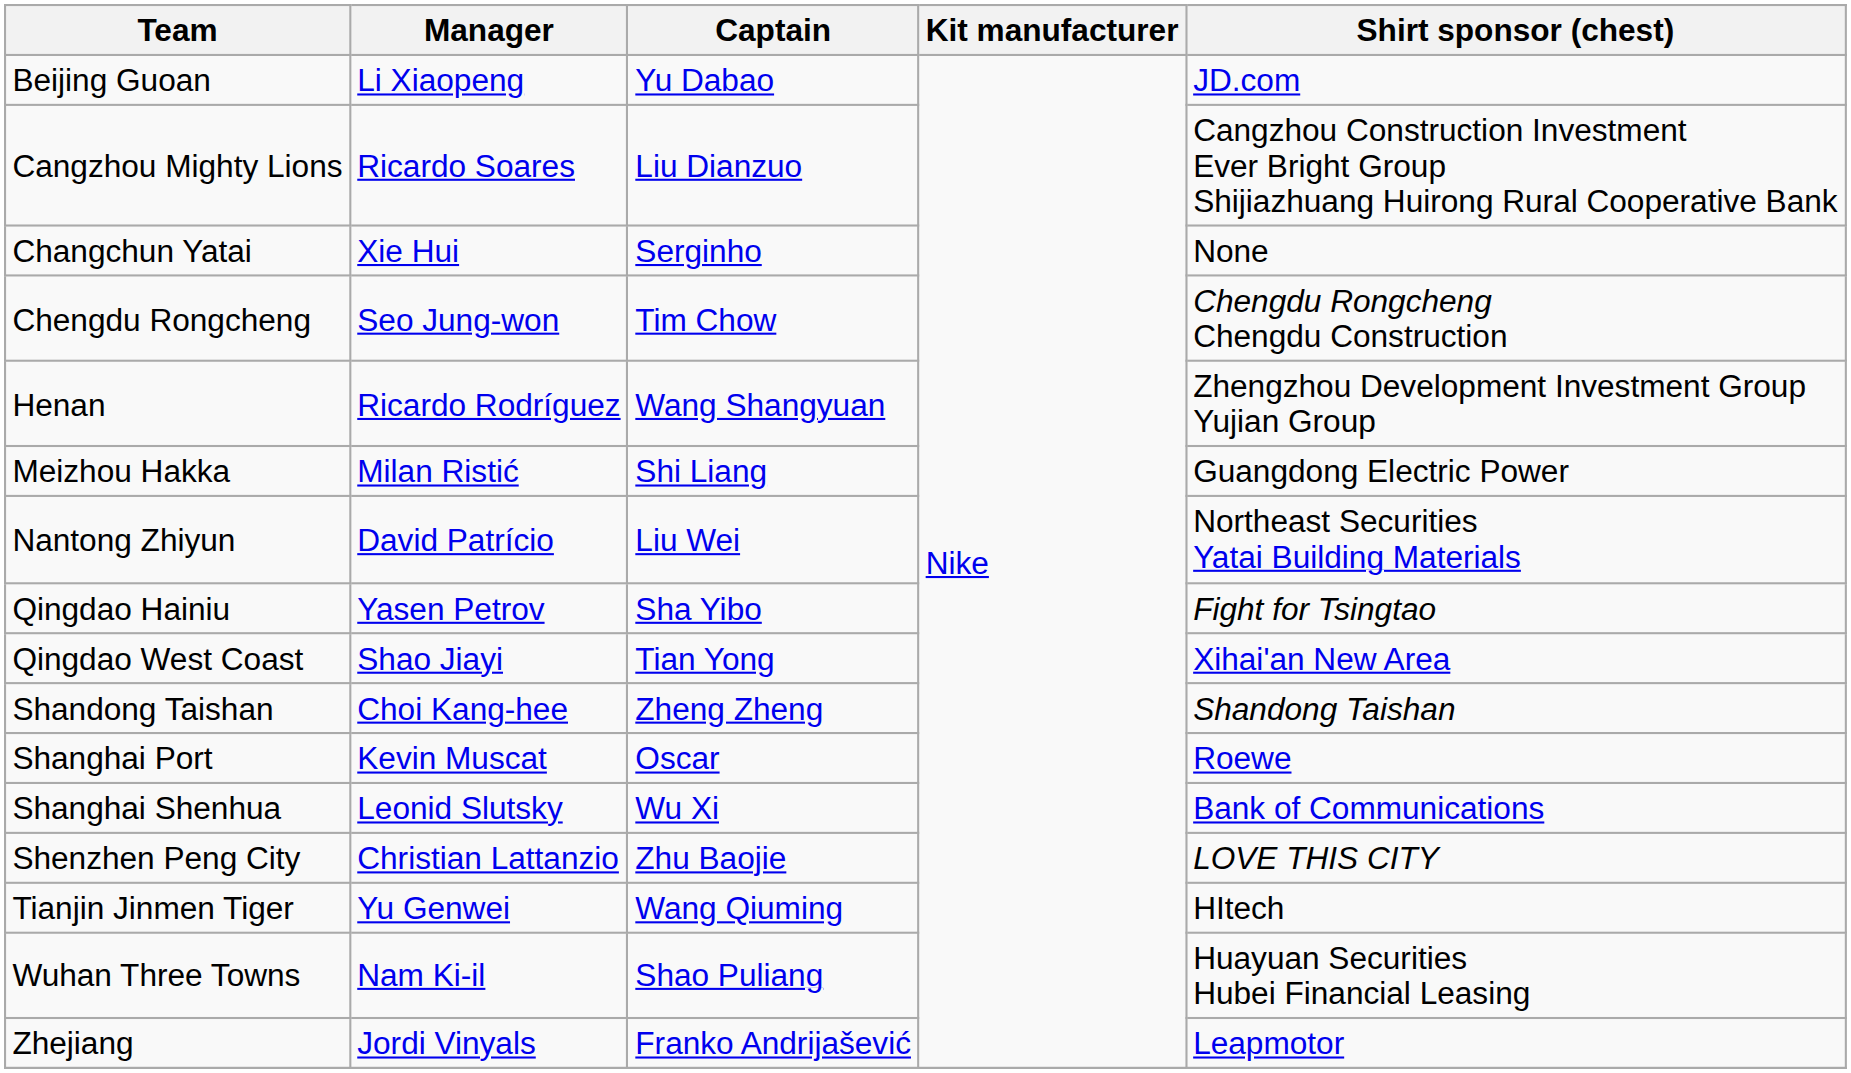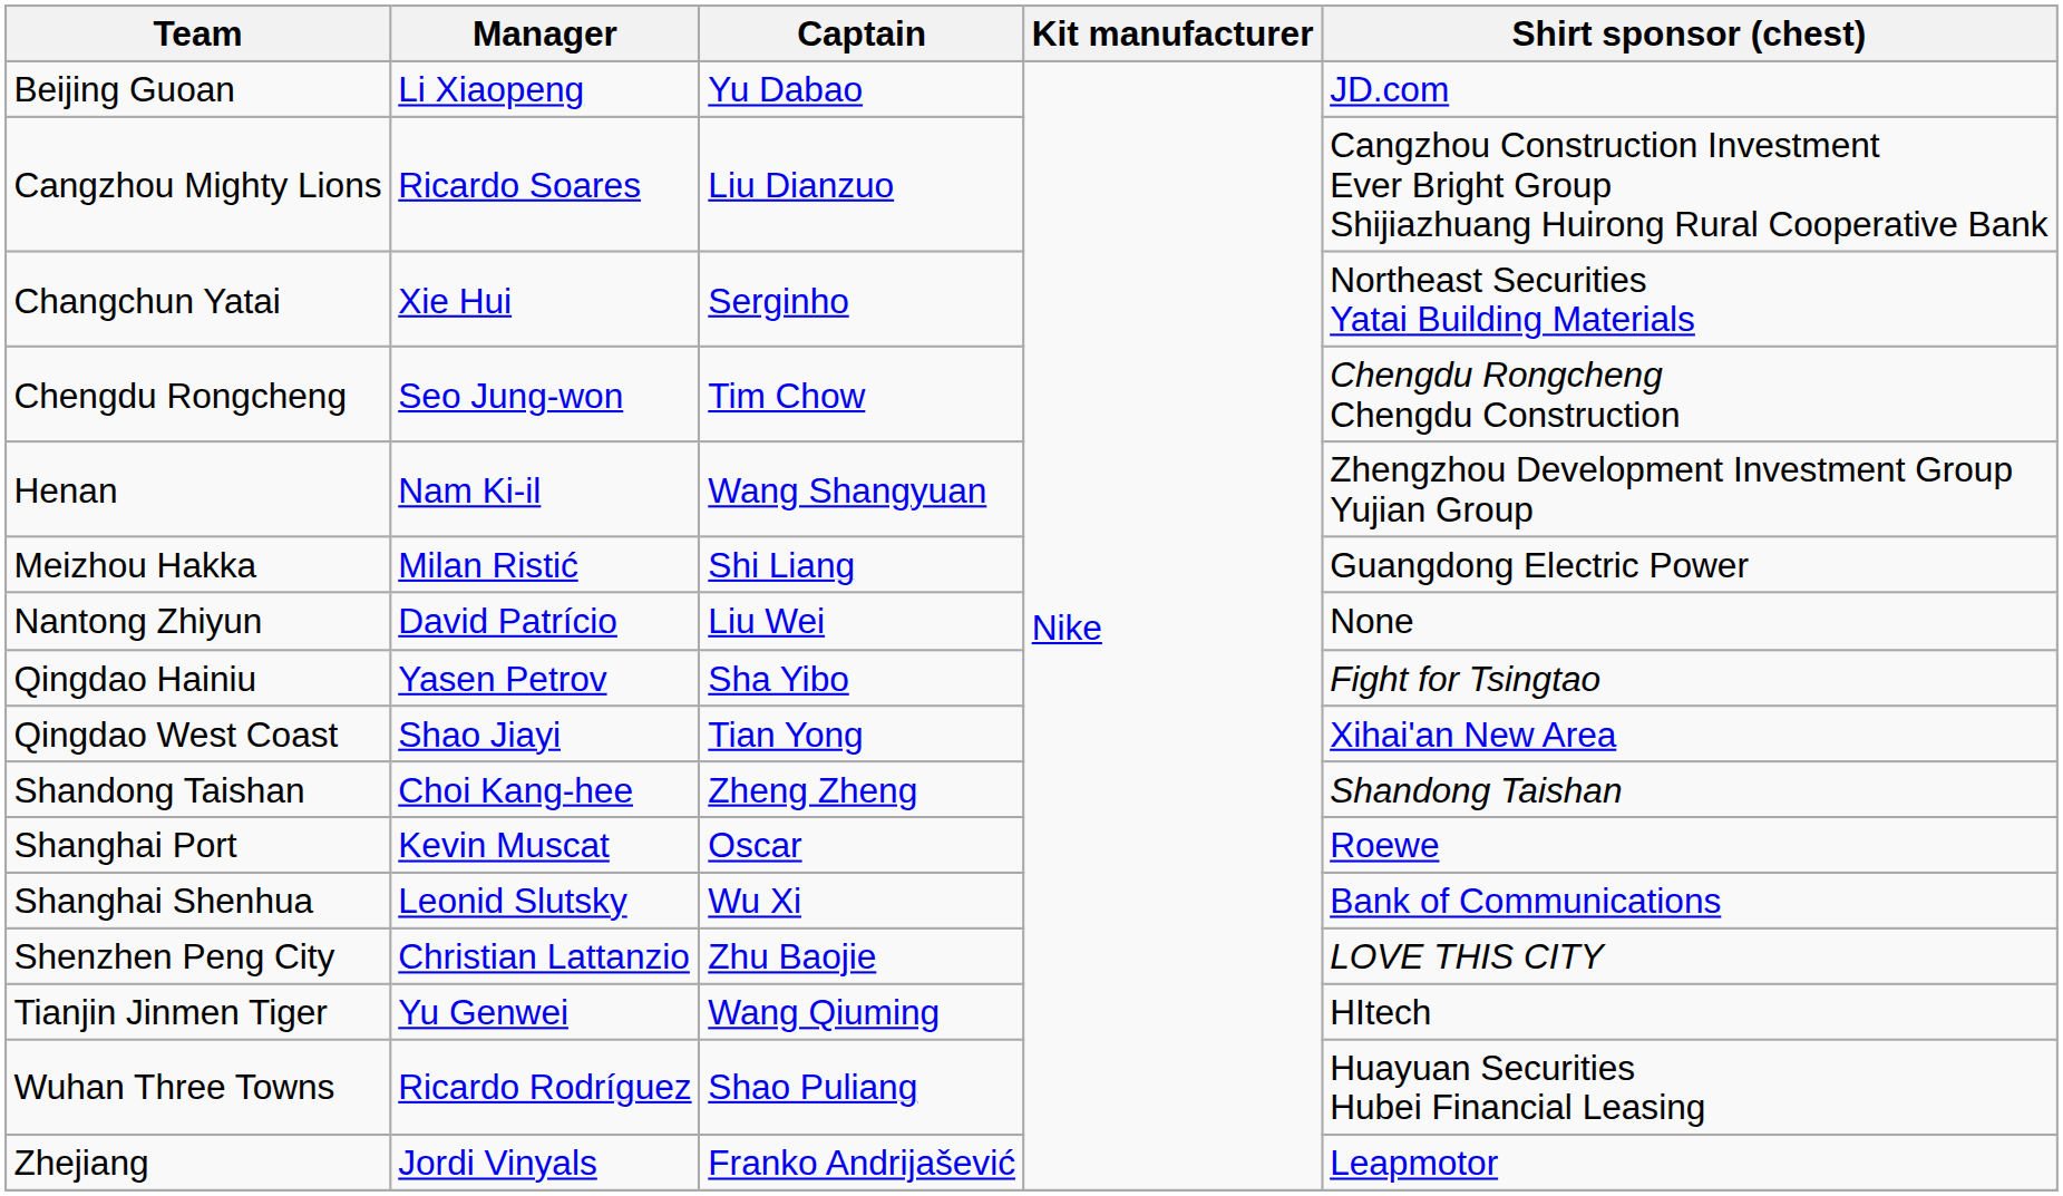Changchun Yatai | Shirt sponsor (chest): None -> Northeast Securities Yatai Building Materials
Henan | Manager: Ricardo Rodríguez -> Nam Ki-il
Nantong Zhiyun | Shirt sponsor (chest): Northeast Securities Yatai Building Materials -> None
Wuhan Three Towns | Manager: Nam Ki-il -> Ricardo Rodríguez
